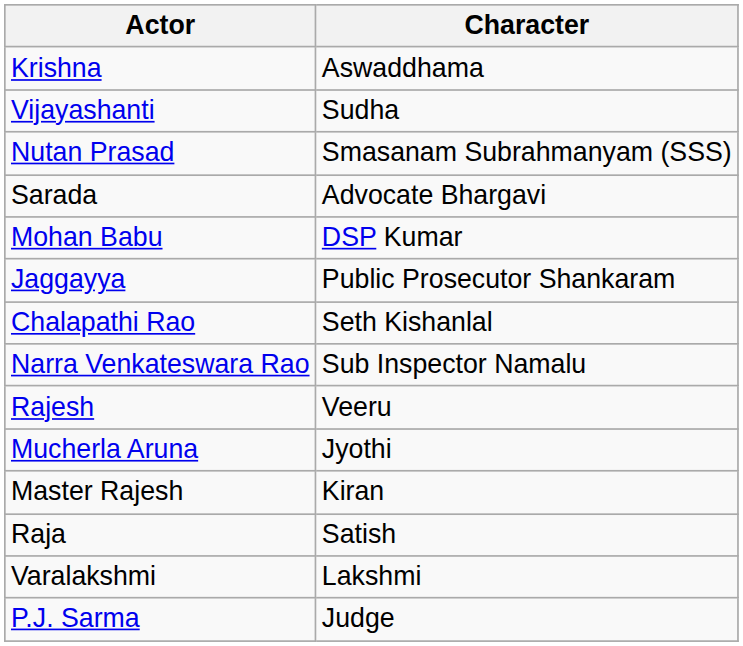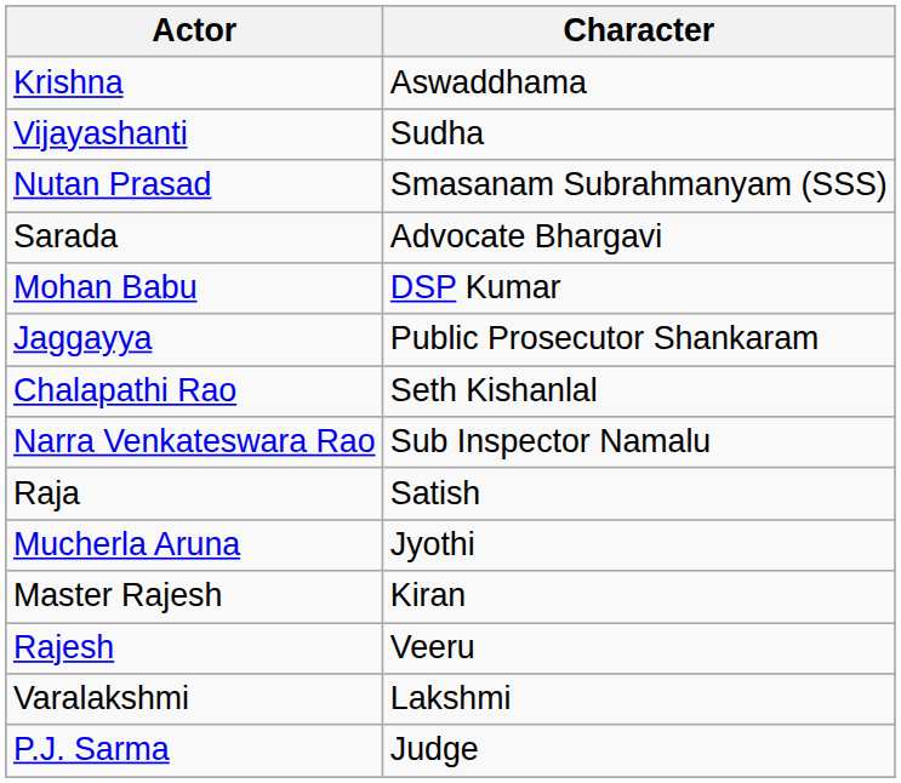rows swapped: Rajesh <-> Raja
